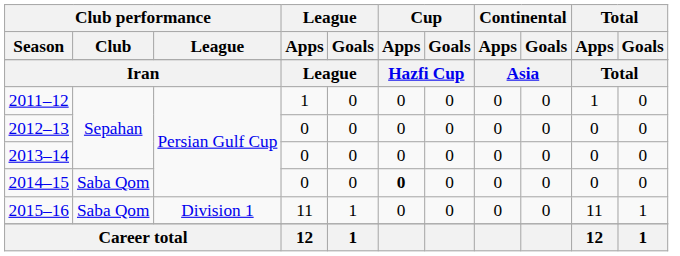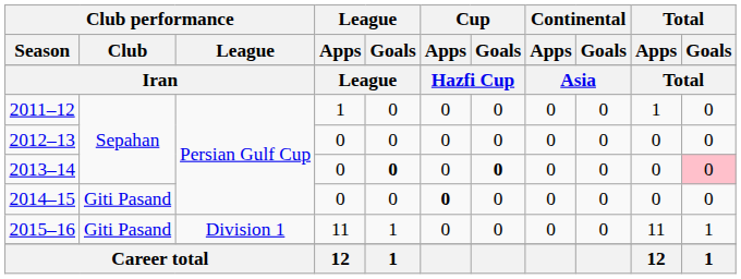2013–14 | League / Goals: normal -> bold
2013–14 | Cup / Goals: normal -> bold
2013–14 | Total / Goals: no background -> pink background
2014–15 | Club performance / Club: Saba Qom -> Giti Pasand
2015–16 | Club performance / Club: Saba Qom -> Giti Pasand
